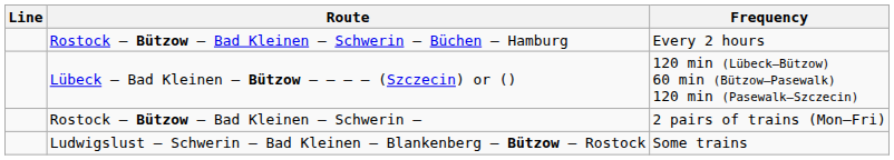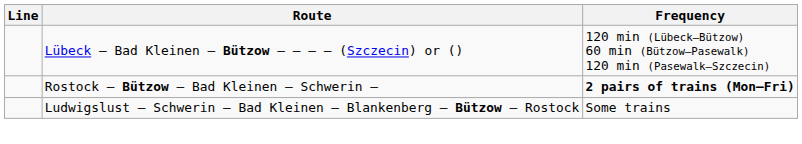- row: Rostock – Bützow – Bad Kleinen – Schwerin – Büchen – Hamburg | Every 2 hours
Rostock – Bützow – Bad Kleinen – Schwerin – | Frequency: normal -> bold
